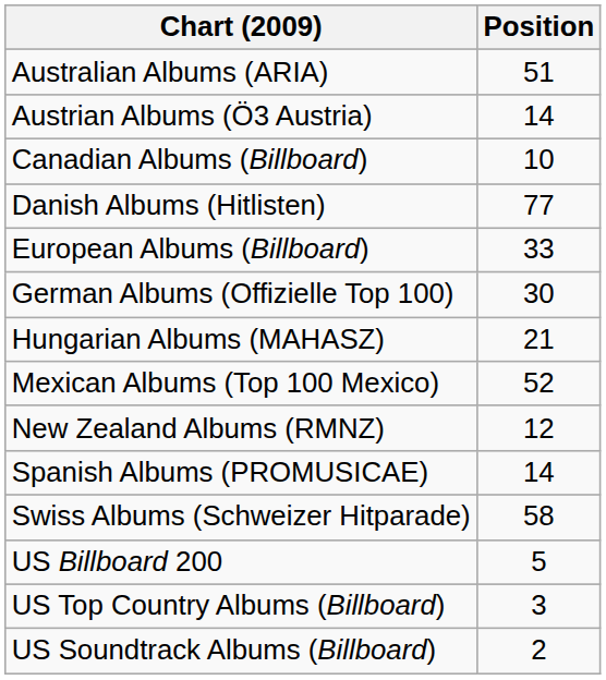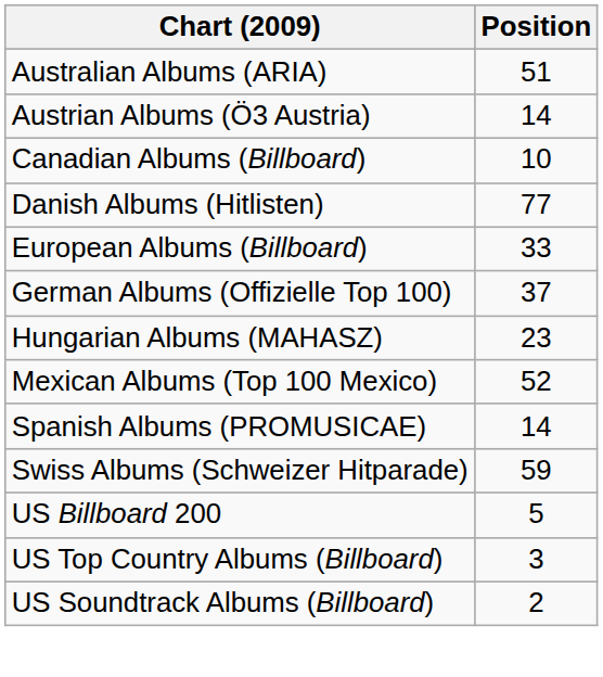German Albums (Offizielle Top 100) | Position: 30 -> 37
Hungarian Albums (MAHASZ) | Position: 21 -> 23
- row: New Zealand Albums (RMNZ) | 12
Swiss Albums (Schweizer Hitparade) | Position: 58 -> 59
